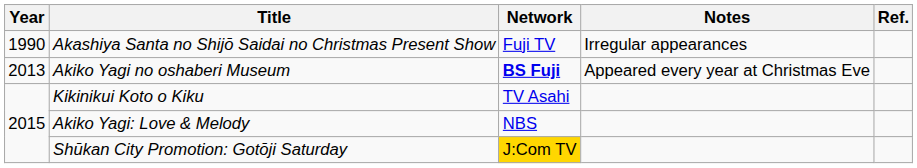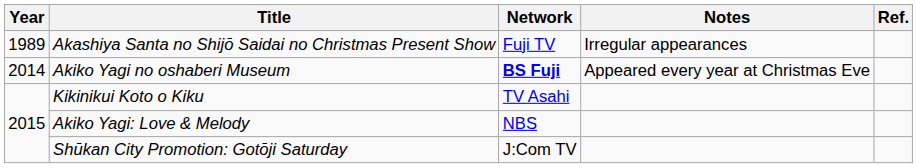Akashiya Santa no Shijō Saidai no Christmas Present Show | Year: 1990 -> 1989
Akiko Yagi no oshaberi Museum | Year: 2013 -> 2014
Shūkan City Promotion: Gotōji Saturday | Network: gold background -> no background
